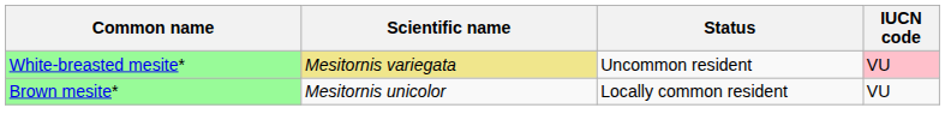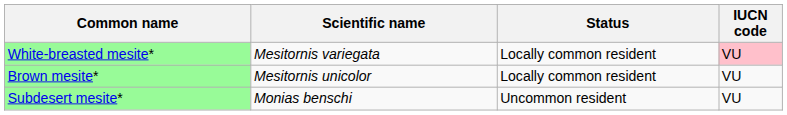White-breasted mesite* | Scientific name: khaki background -> no background
White-breasted mesite* | Status: Uncommon resident -> Locally common resident
+ row: Subdesert mesite* | Monias benschi | Uncommon resident | VU
